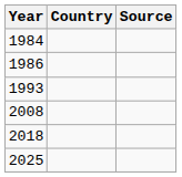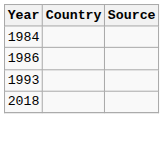- row: 2008
- row: 2025
